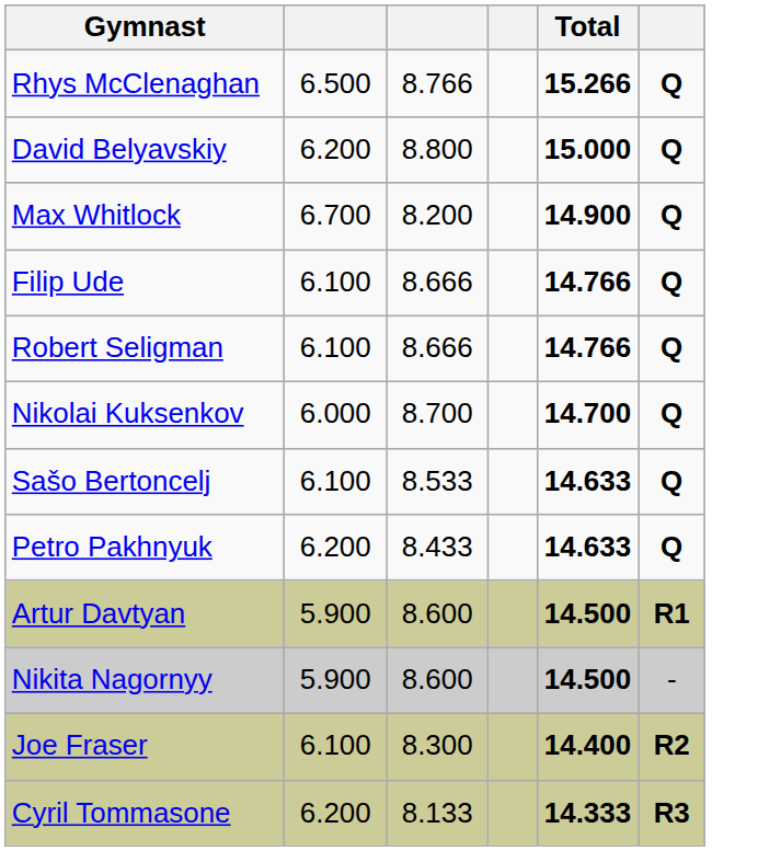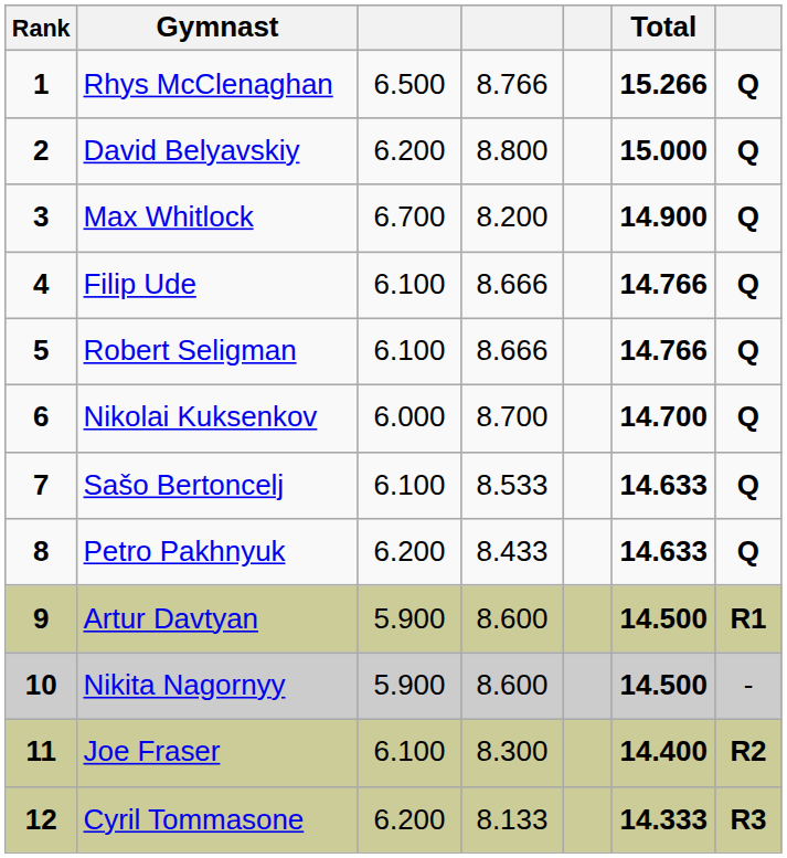+ column: Rank | 1 | 2 | 3 | 4 | 5 | 6 | 7 | 8 | 9 | 10 | 11 | 12
